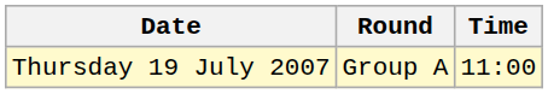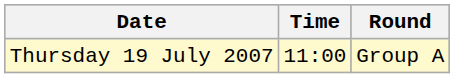columns swapped: Time <-> Round
